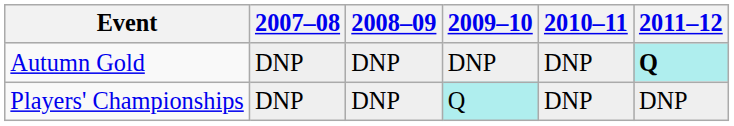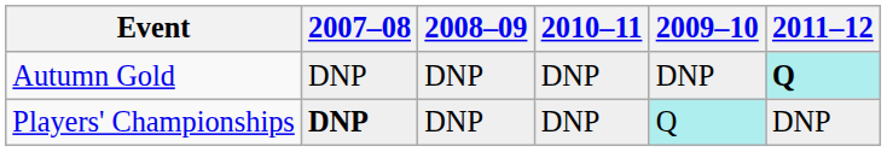columns swapped: 2009–10 <-> 2010–11
Players' Championships | 2007–08: normal -> bold
